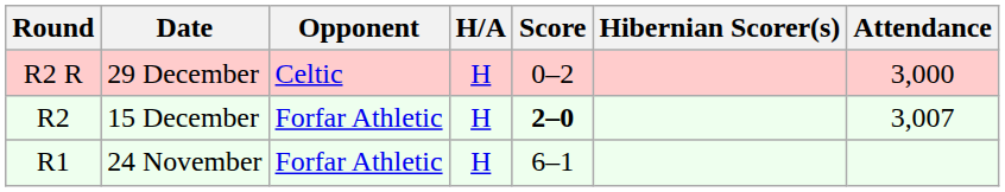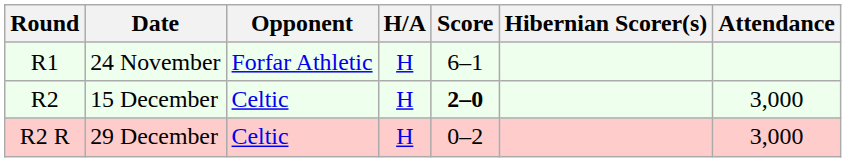rows swapped: 24 November <-> 29 December
15 December | Opponent: Forfar Athletic -> Celtic
15 December | Attendance: 3,007 -> 3,000
